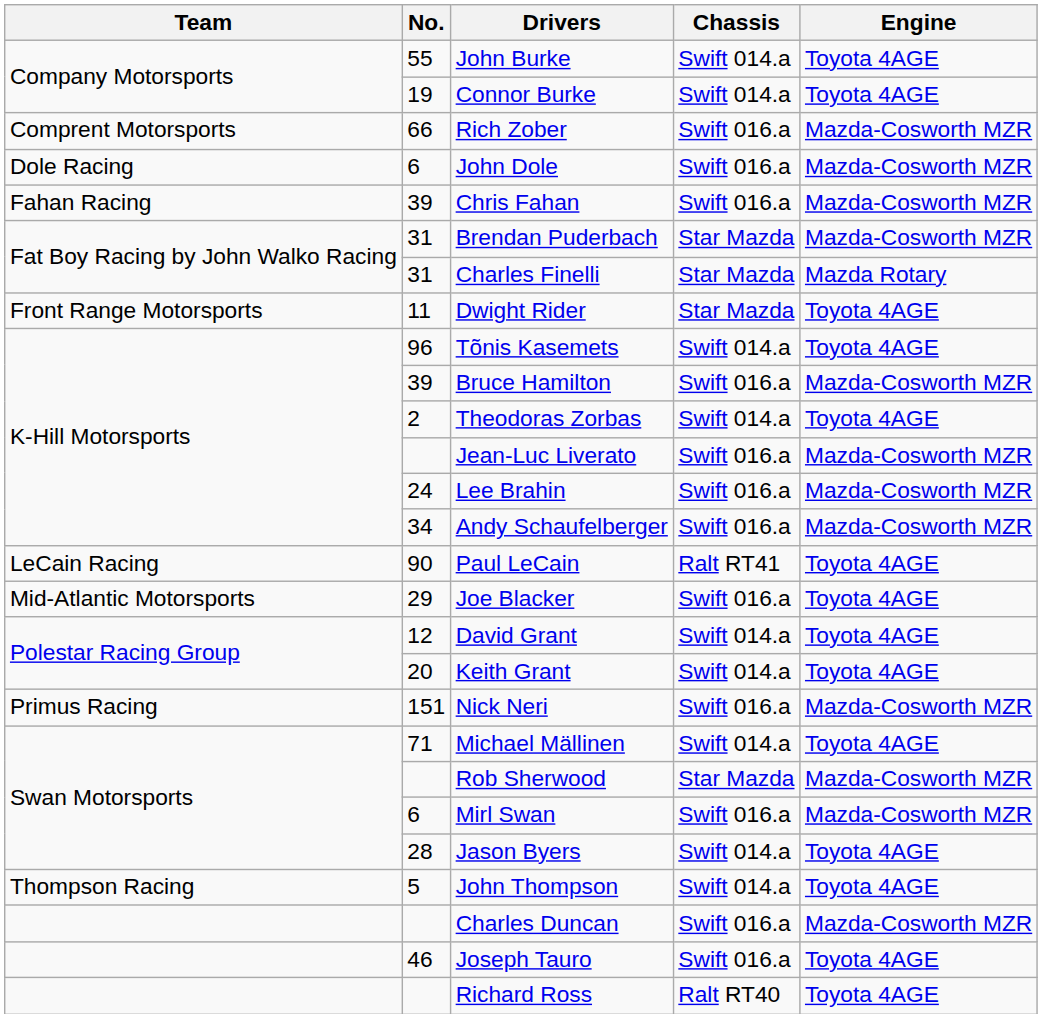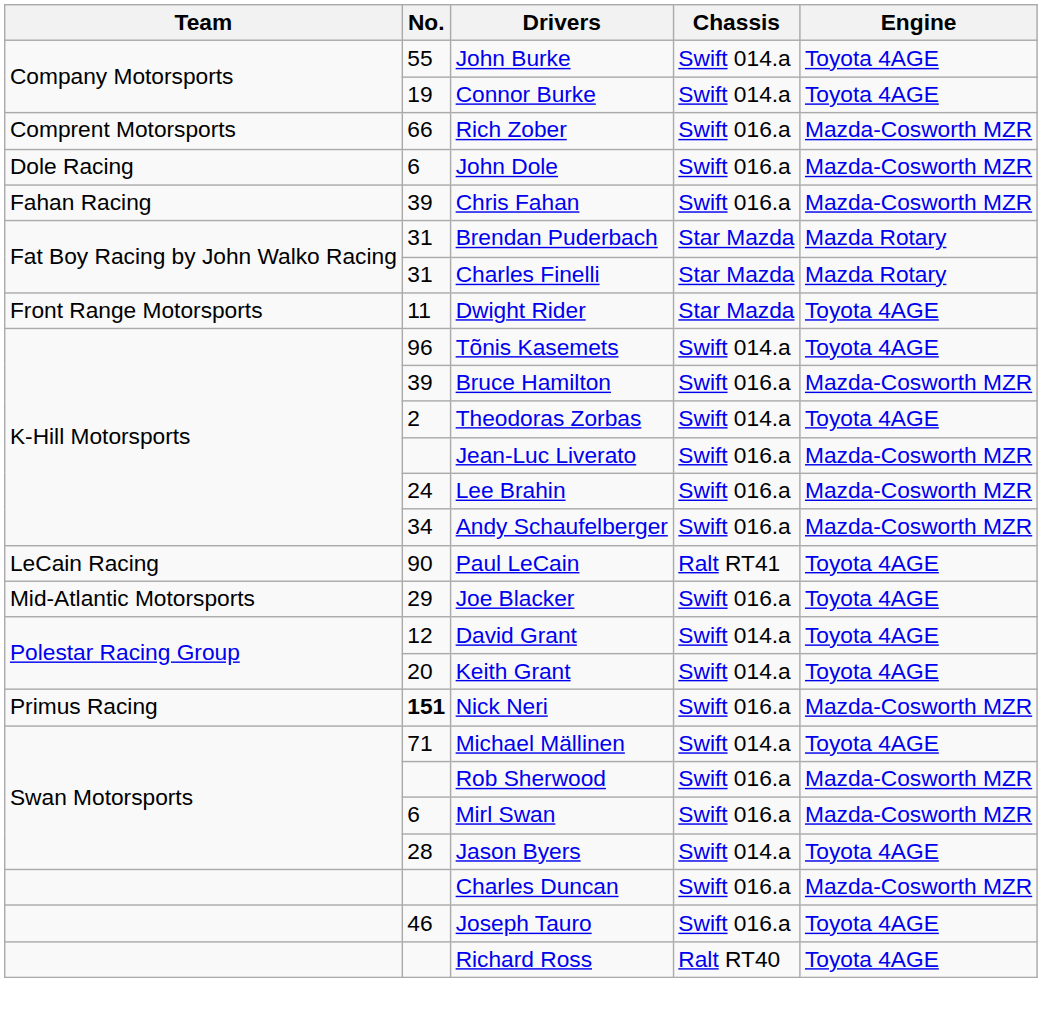Brendan Puderbach | Engine: Mazda-Cosworth MZR -> Mazda Rotary
Nick Neri | No.: normal -> bold
Rob Sherwood | Chassis: Star Mazda -> Swift 016.a
- row: Thompson Racing | 5 | John Thompson | Swift 014.a | Toyota 4AGE
